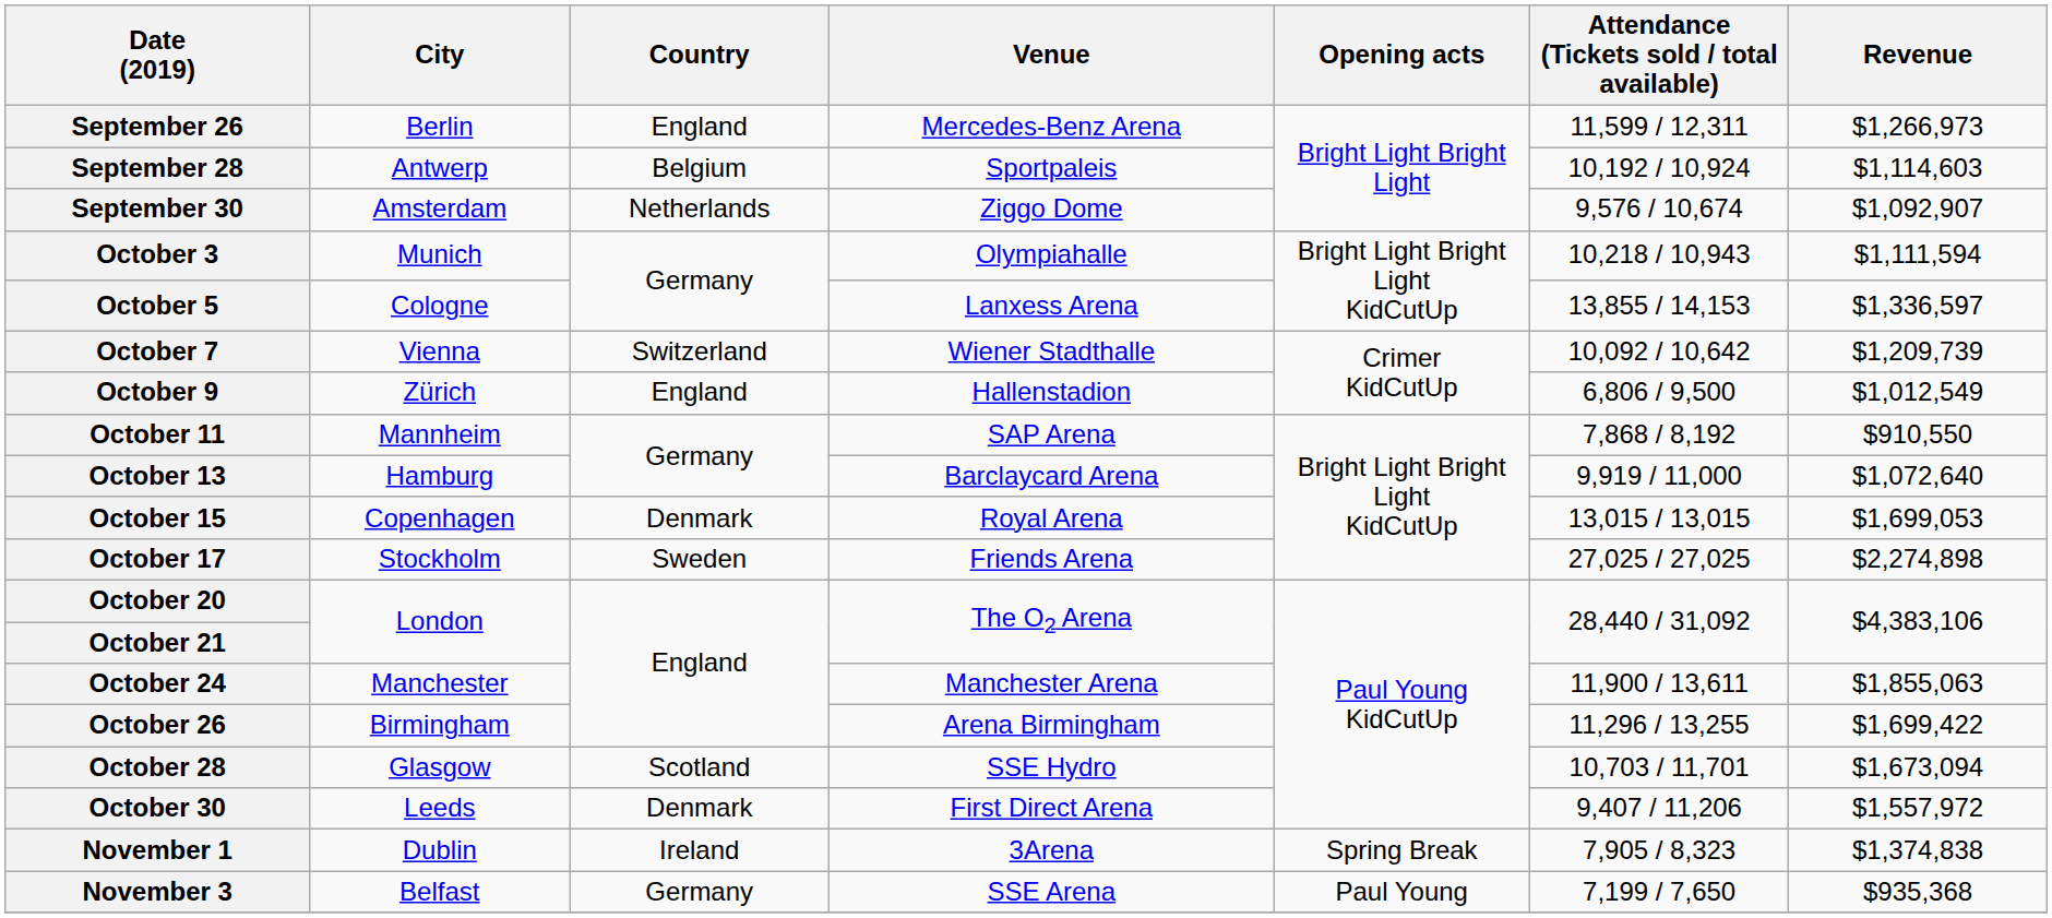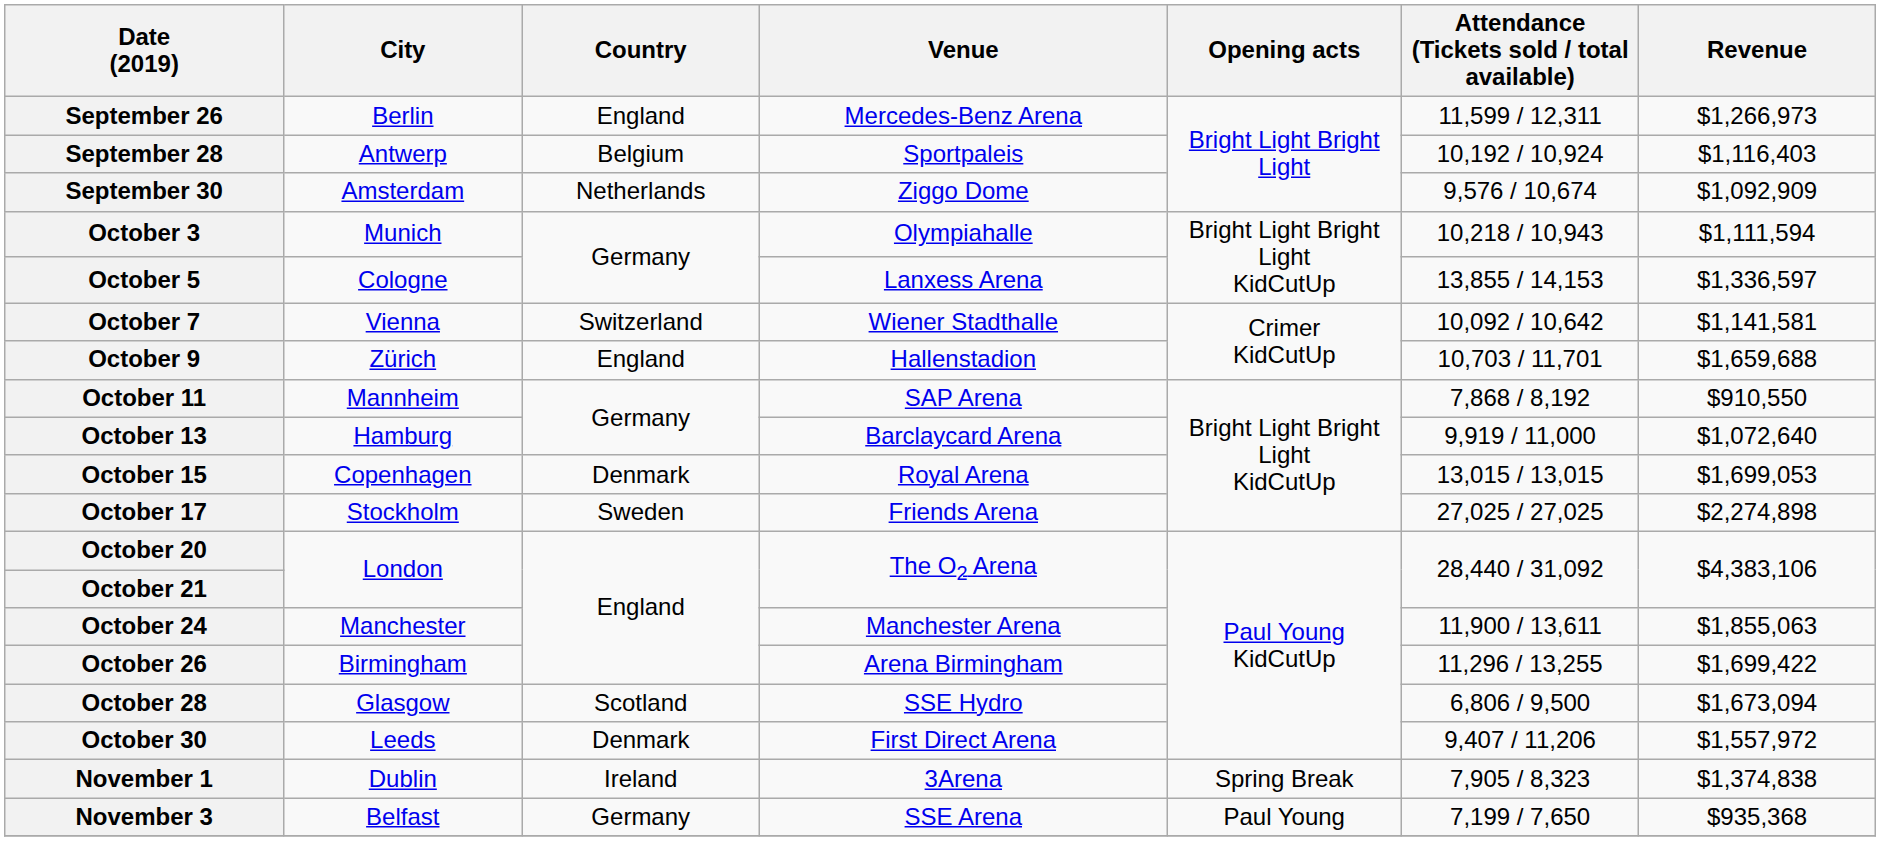September 28 | Revenue: $1,114,603 -> $1,116,403
September 30 | Revenue: $1,092,907 -> $1,092,909
October 7 | Revenue: $1,209,739 -> $1,141,581
October 9 | Attendance (Tickets sold / total available): 6,806 / 9,500 -> 10,703 / 11,701
October 9 | Revenue: $1,012,549 -> $1,659,688
October 28 | Attendance (Tickets sold / total available): 10,703 / 11,701 -> 6,806 / 9,500
